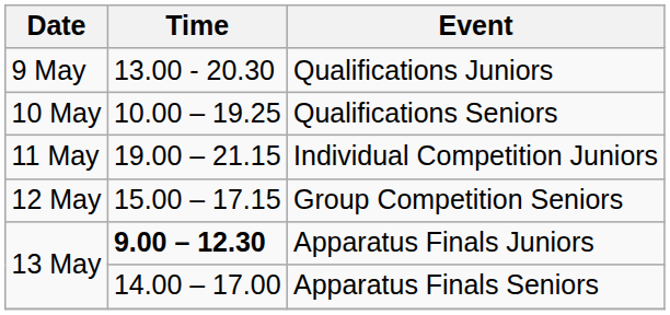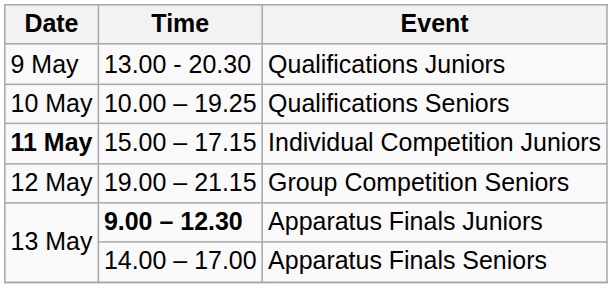Individual Competition Juniors | Date: normal -> bold
Individual Competition Juniors | Time: 19.00 – 21.15 -> 15.00 – 17.15
Group Competition Seniors | Time: 15.00 – 17.15 -> 19.00 – 21.15
